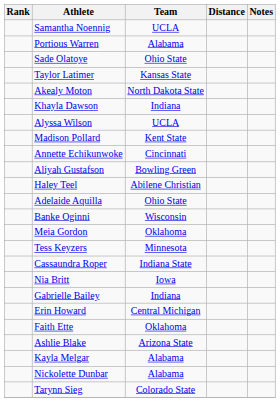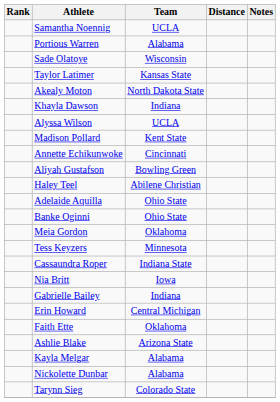Sade Olatoye | Team: Ohio State -> Wisconsin
Banke Oginni | Team: Wisconsin -> Ohio State
